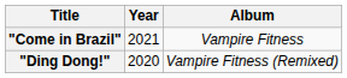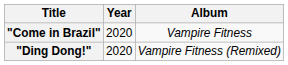"Come in Brazil" | Year: 2021 -> 2020
